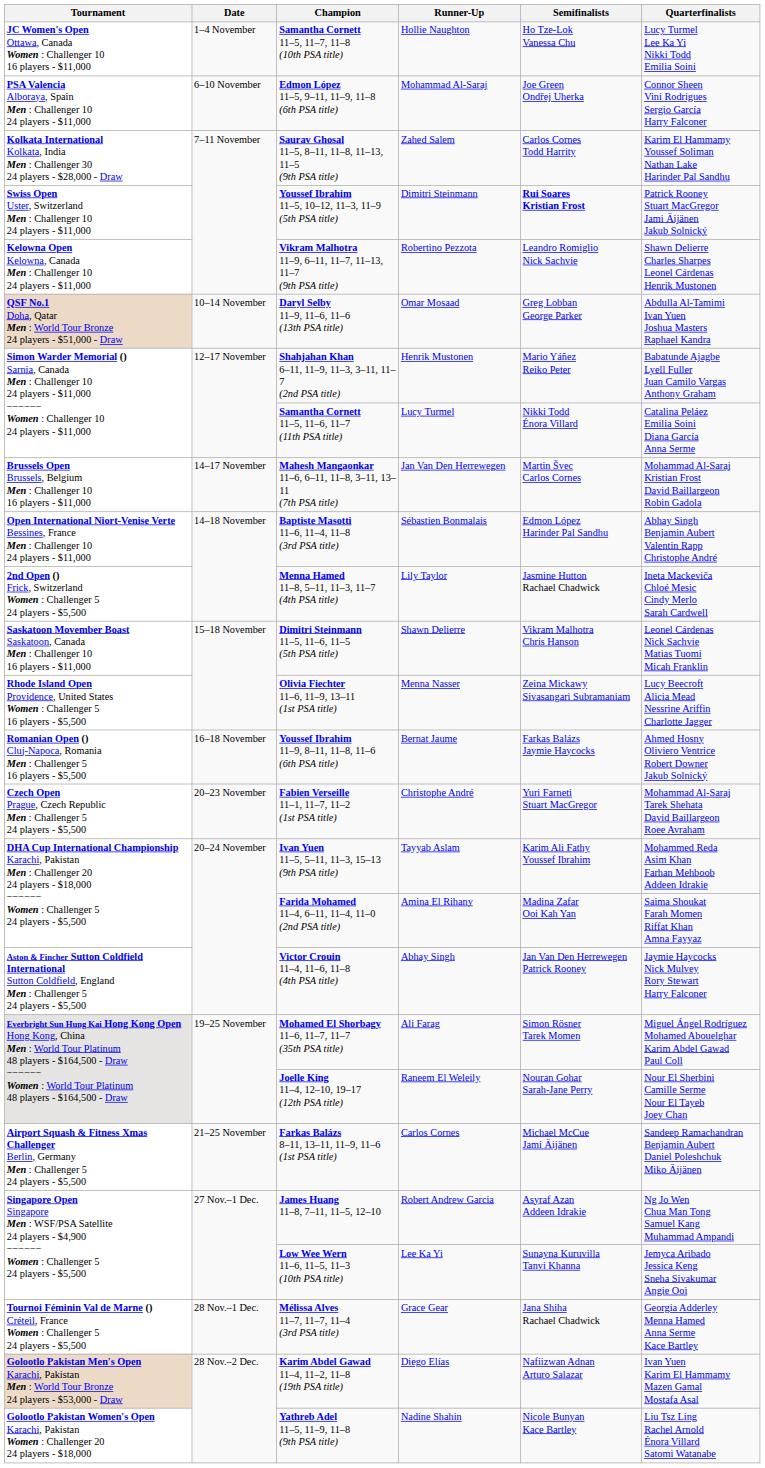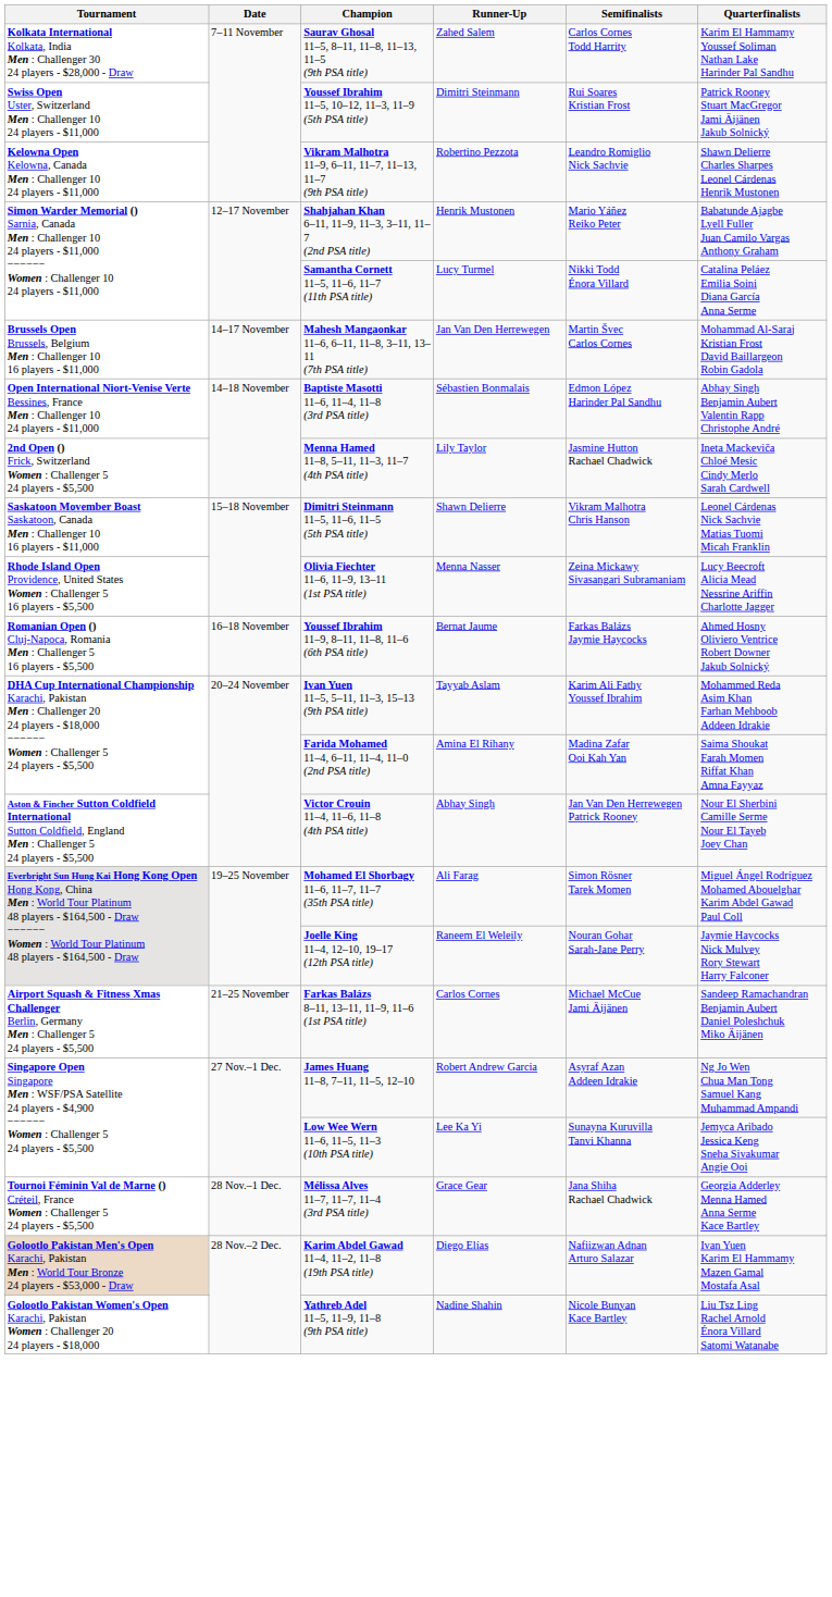- row: JC Women's Open Ottawa, Canada Women : Challenger 10 16 players - $11,000 | 1–4 November | Samantha Cornett 11–5, 11–7, 11–8 (10th PSA title) | Hollie Naughton | Ho Tze-Lok Vanessa Chu | Lucy Turmel Lee Ka Yi Nikki Todd Emilia Soini
- row: PSA Valencia Alboraya, Spain Men : Challenger 10 24 players - $11,000 | 6–10 November | Edmon López 11–5, 9–11, 11–9, 11–8 (6th PSA title) | Mohammad Al-Saraj | Joe Green Ondřej Uherka | Connor Sheen Vini Rodrigues Sergio García Harry Falconer
Youssef Ibrahim 11–5, 10–12, 11–3, 11–9 (5th PSA title) | Semifinalists: bold -> normal
- row: QSF No.1 Doha, Qatar Men : World Tour Bronze 24 players - $51,000 - Draw | 10–14 November | Daryl Selby 11–9, 11–6, 11–6 (13th PSA title) | Omar Mosaad | Greg Lobban George Parker | Abdulla Al-Tamimi Ivan Yuen Joshua Masters Raphael Kandra
- row: Czech Open Prague, Czech Republic Men : Challenger 5 24 players - $5,500 | 20–23 November | Fabien Verseille 11–1, 11–7, 11–2 (1st PSA title) | Christophe André | Yuri Farneti Stuart MacGregor | Mohammad Al-Saraj Tarek Shehata David Baillargeon Roee Avraham
Victor Crouin 11–4, 11–6, 11–8 (4th PSA title) | Quarterfinalists: Jaymie Haycocks Nick Mulvey Rory Stewart Harry Falconer -> Nour El Sherbini Camille Serme Nour El Tayeb Joey Chan
Joelle King 11–4, 12–10, 19–17 (12th PSA title) | Quarterfinalists: Nour El Sherbini Camille Serme Nour El Tayeb Joey Chan -> Jaymie Haycocks Nick Mulvey Rory Stewart Harry Falconer
